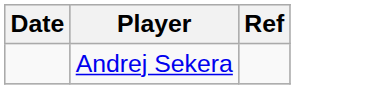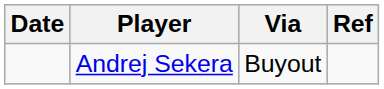+ column: Via | Buyout
